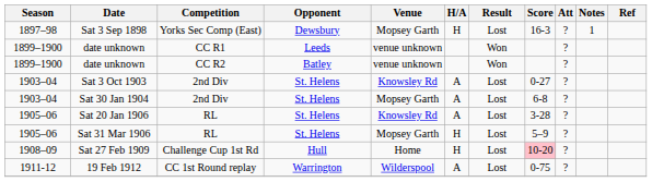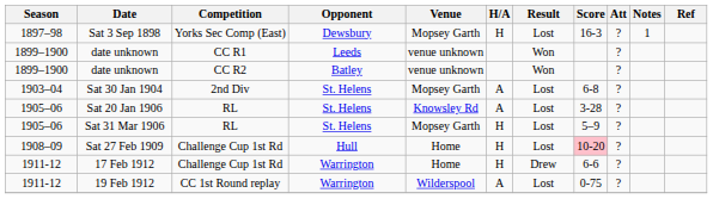- row: 1903–04 | Sat 3 Oct 1903 | 2nd Div | St. Helens | Knowsley Rd | A | Lost | 0-27 | ?
+ row: 1911-12 | 17 Feb 1912 | Challenge Cup 1st Rd | Warrington | Home | H | Drew | 6-6 | ?
